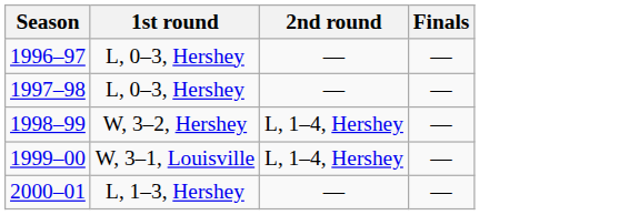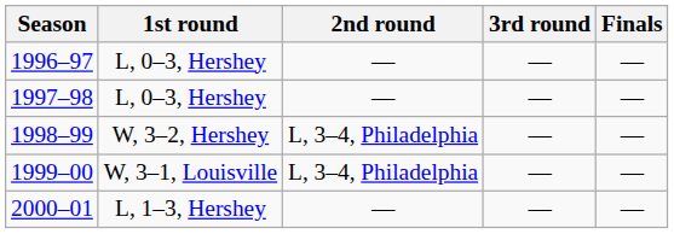+ column: 3rd round | — | — | — | — | —
1998–99 | 2nd round: L, 1–4, Hershey -> L, 3–4, Philadelphia
1999–00 | 2nd round: L, 1–4, Hershey -> L, 3–4, Philadelphia
